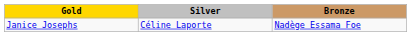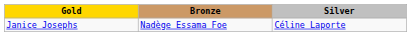columns swapped: Silver <-> Bronze
